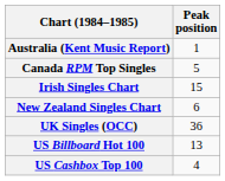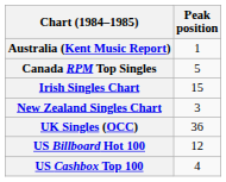New Zealand Singles Chart | Peak position: 6 -> 3
US Billboard Hot 100 | Peak position: 13 -> 12
